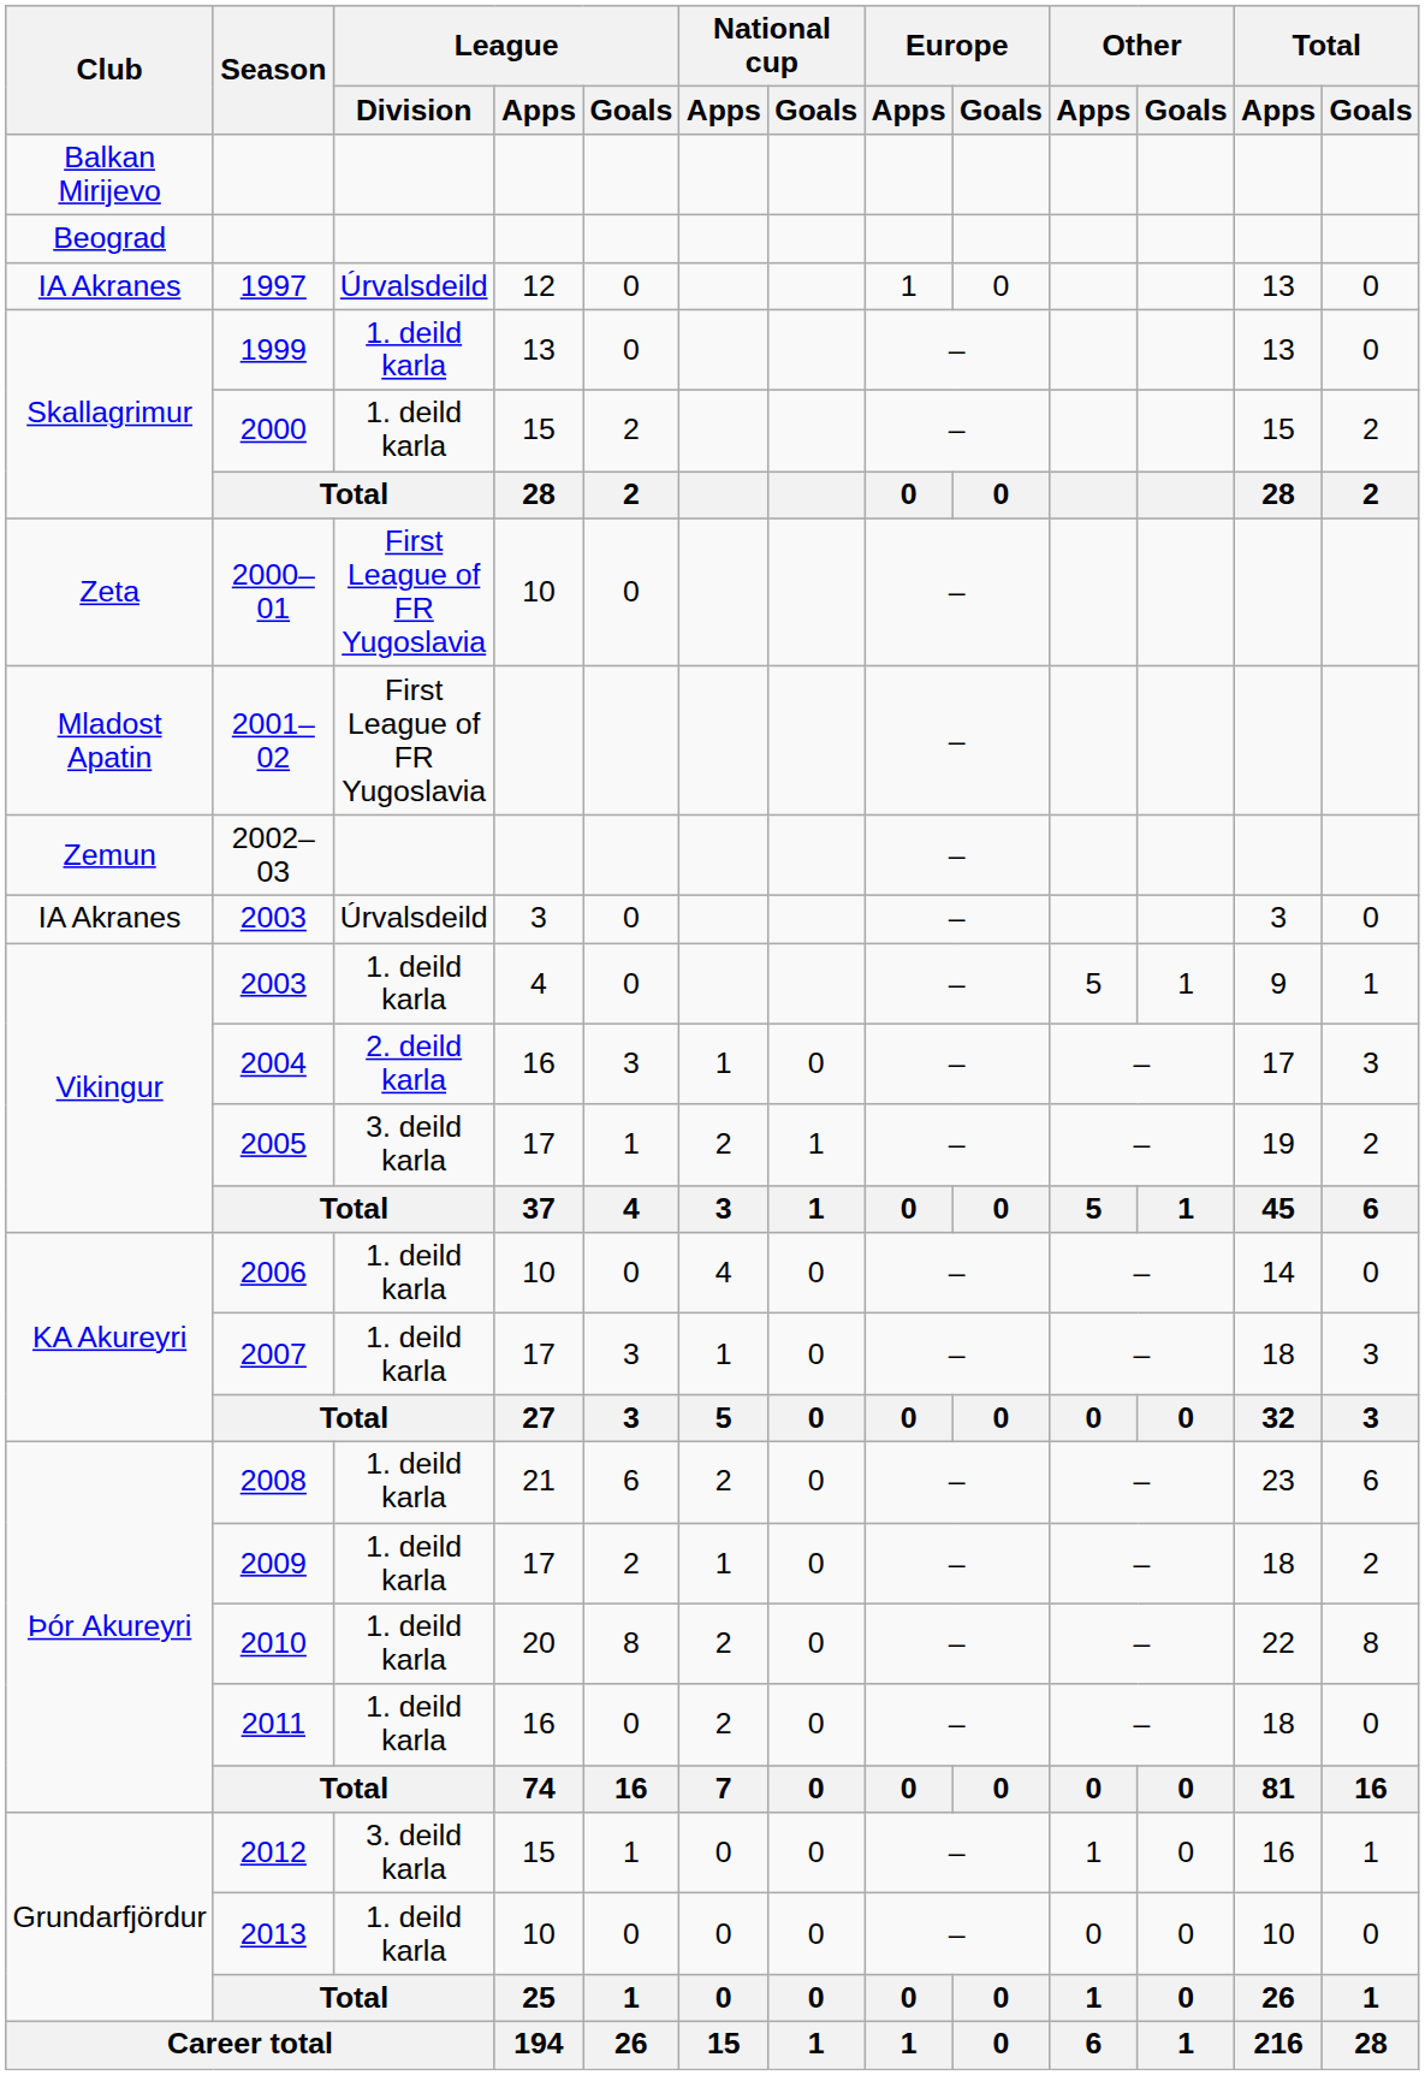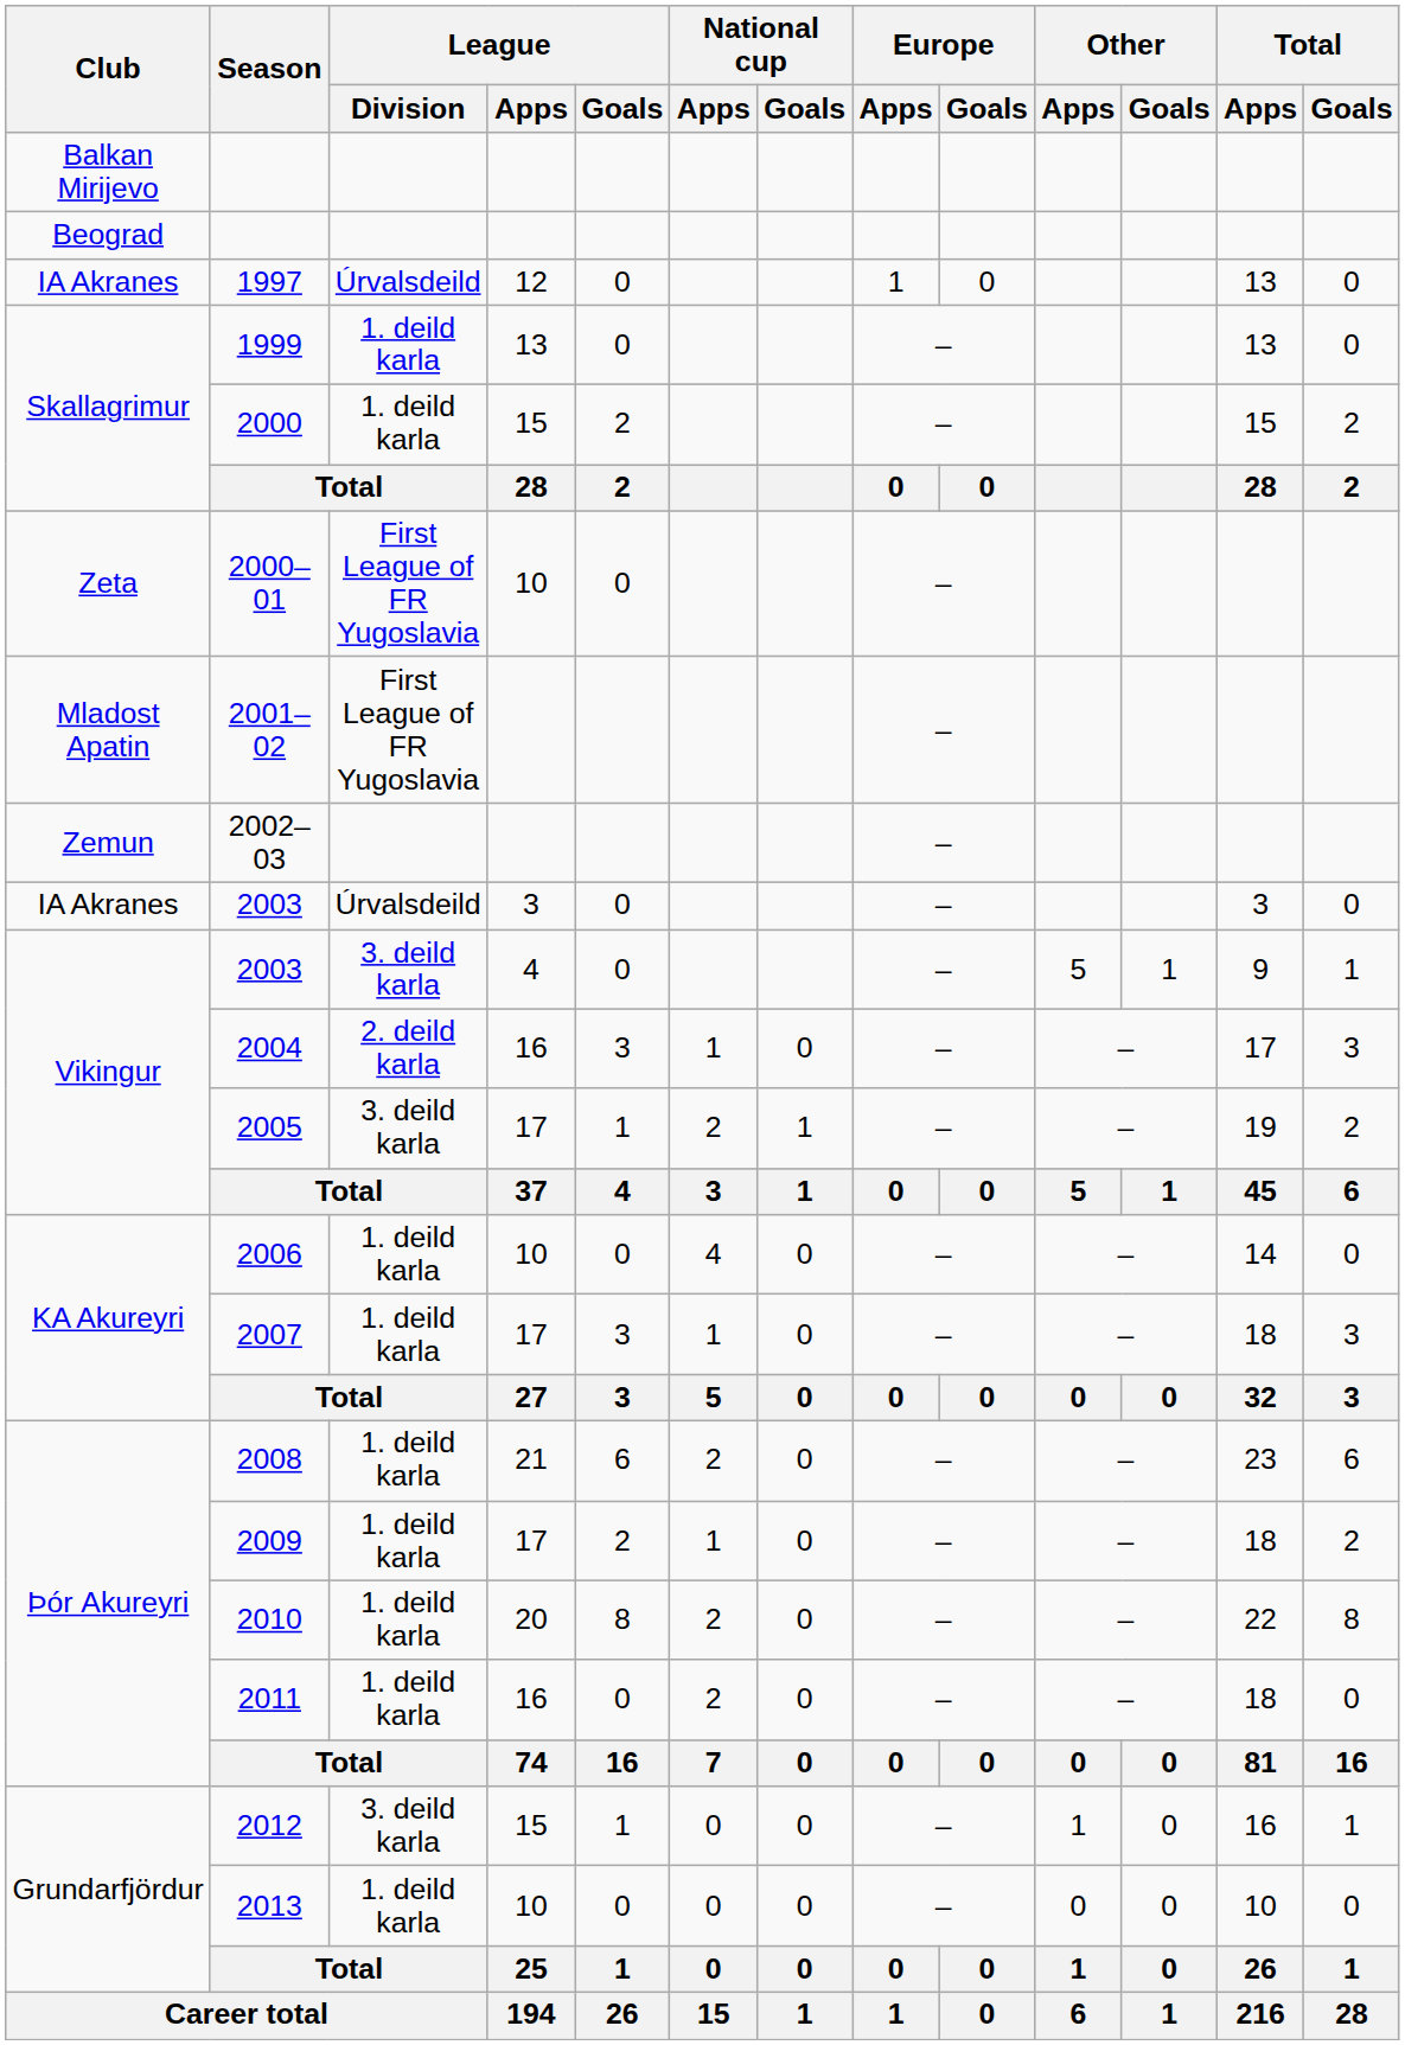Vikingur / 2003 | League / Division: 1. deild karla -> 3. deild karla
